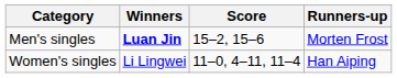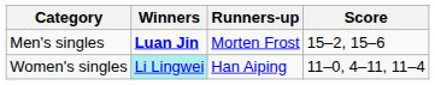columns swapped: Runners-up <-> Score
Women's singles | Winners: no background -> paleturquoise background
